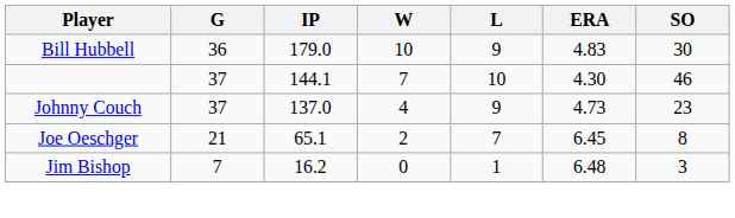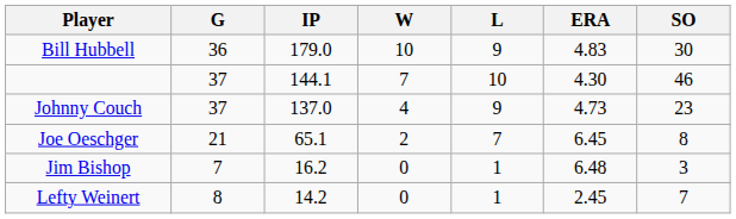+ row: Lefty Weinert | 8 | 14.2 | 0 | 1 | 2.45 | 7
